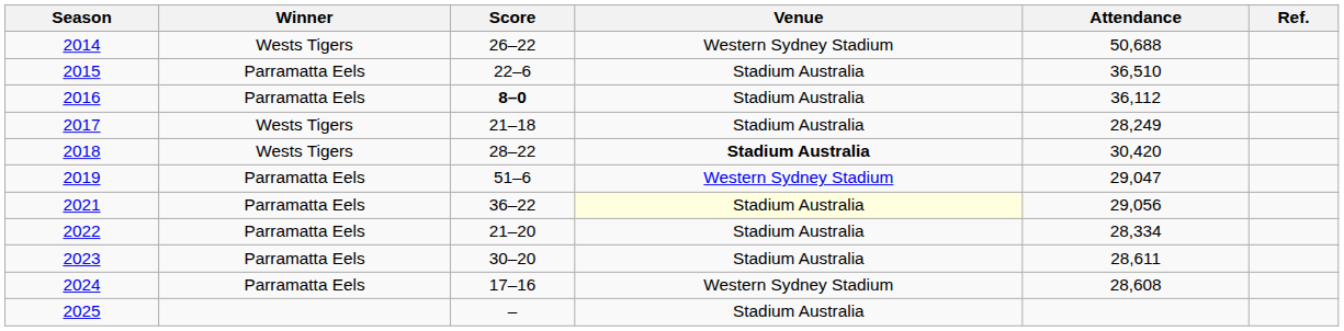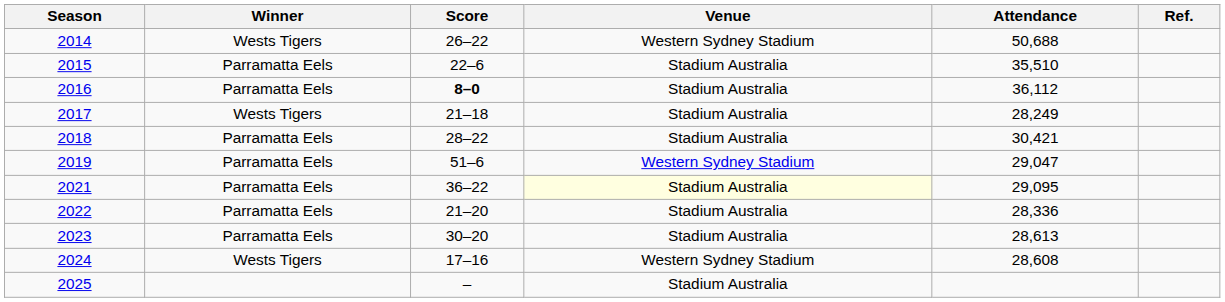2015 | Attendance: 36,510 -> 35,510
2018 | Winner: Wests Tigers -> Parramatta Eels
2018 | Venue: bold -> normal
2018 | Attendance: 30,420 -> 30,421
2021 | Attendance: 29,056 -> 29,095
2022 | Attendance: 28,334 -> 28,336
2023 | Attendance: 28,611 -> 28,613
2024 | Winner: Parramatta Eels -> Wests Tigers
